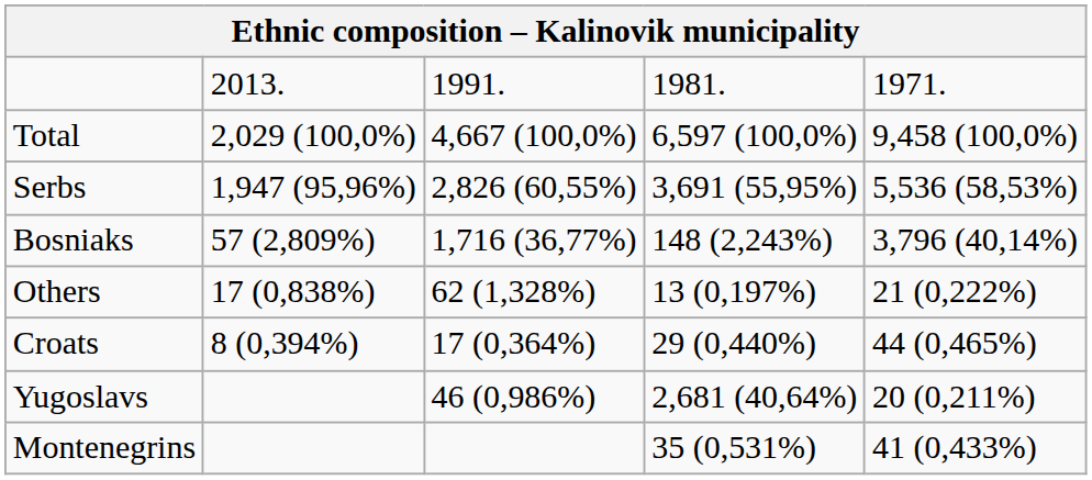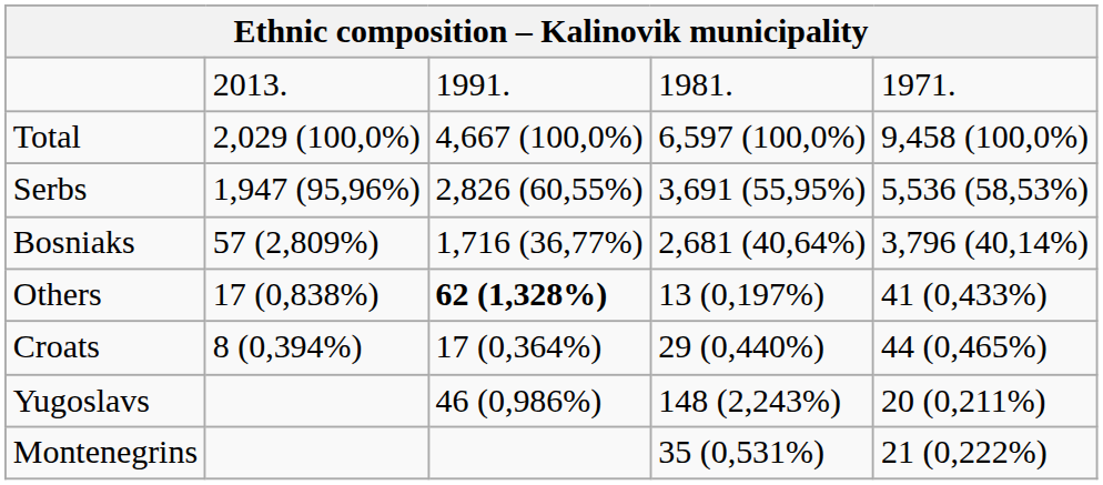Bosniaks | column 4: 148 (2,243%) -> 2,681 (40,64%)
Others | column 3: normal -> bold
Others | column 5: 21 (0,222%) -> 41 (0,433%)
Yugoslavs | column 4: 2,681 (40,64%) -> 148 (2,243%)
Montenegrins | column 5: 41 (0,433%) -> 21 (0,222%)
